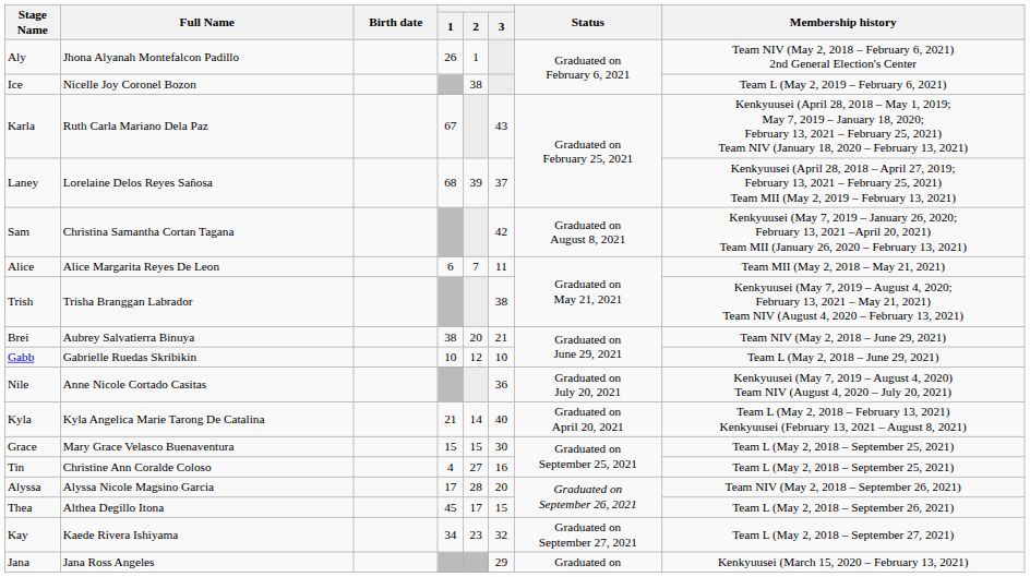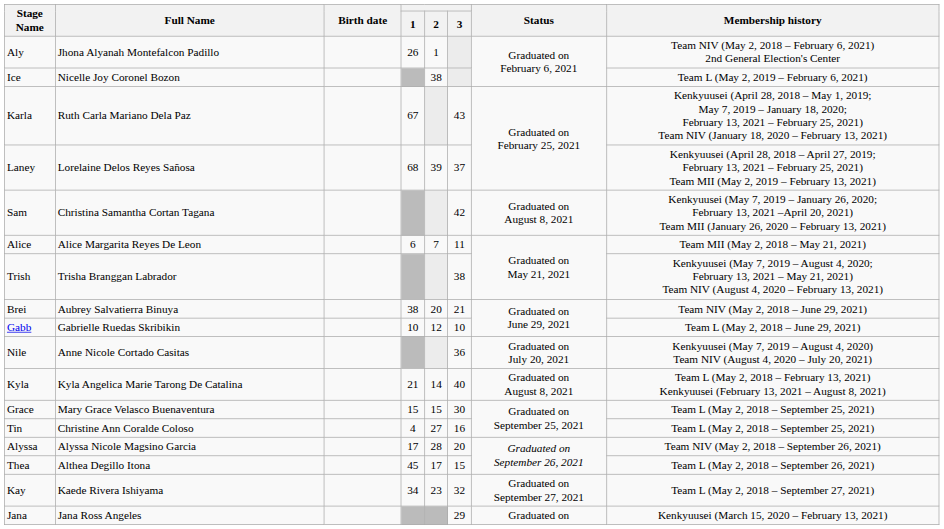Kyla | Status: Graduated on April 20, 2021 -> Graduated on August 8, 2021
